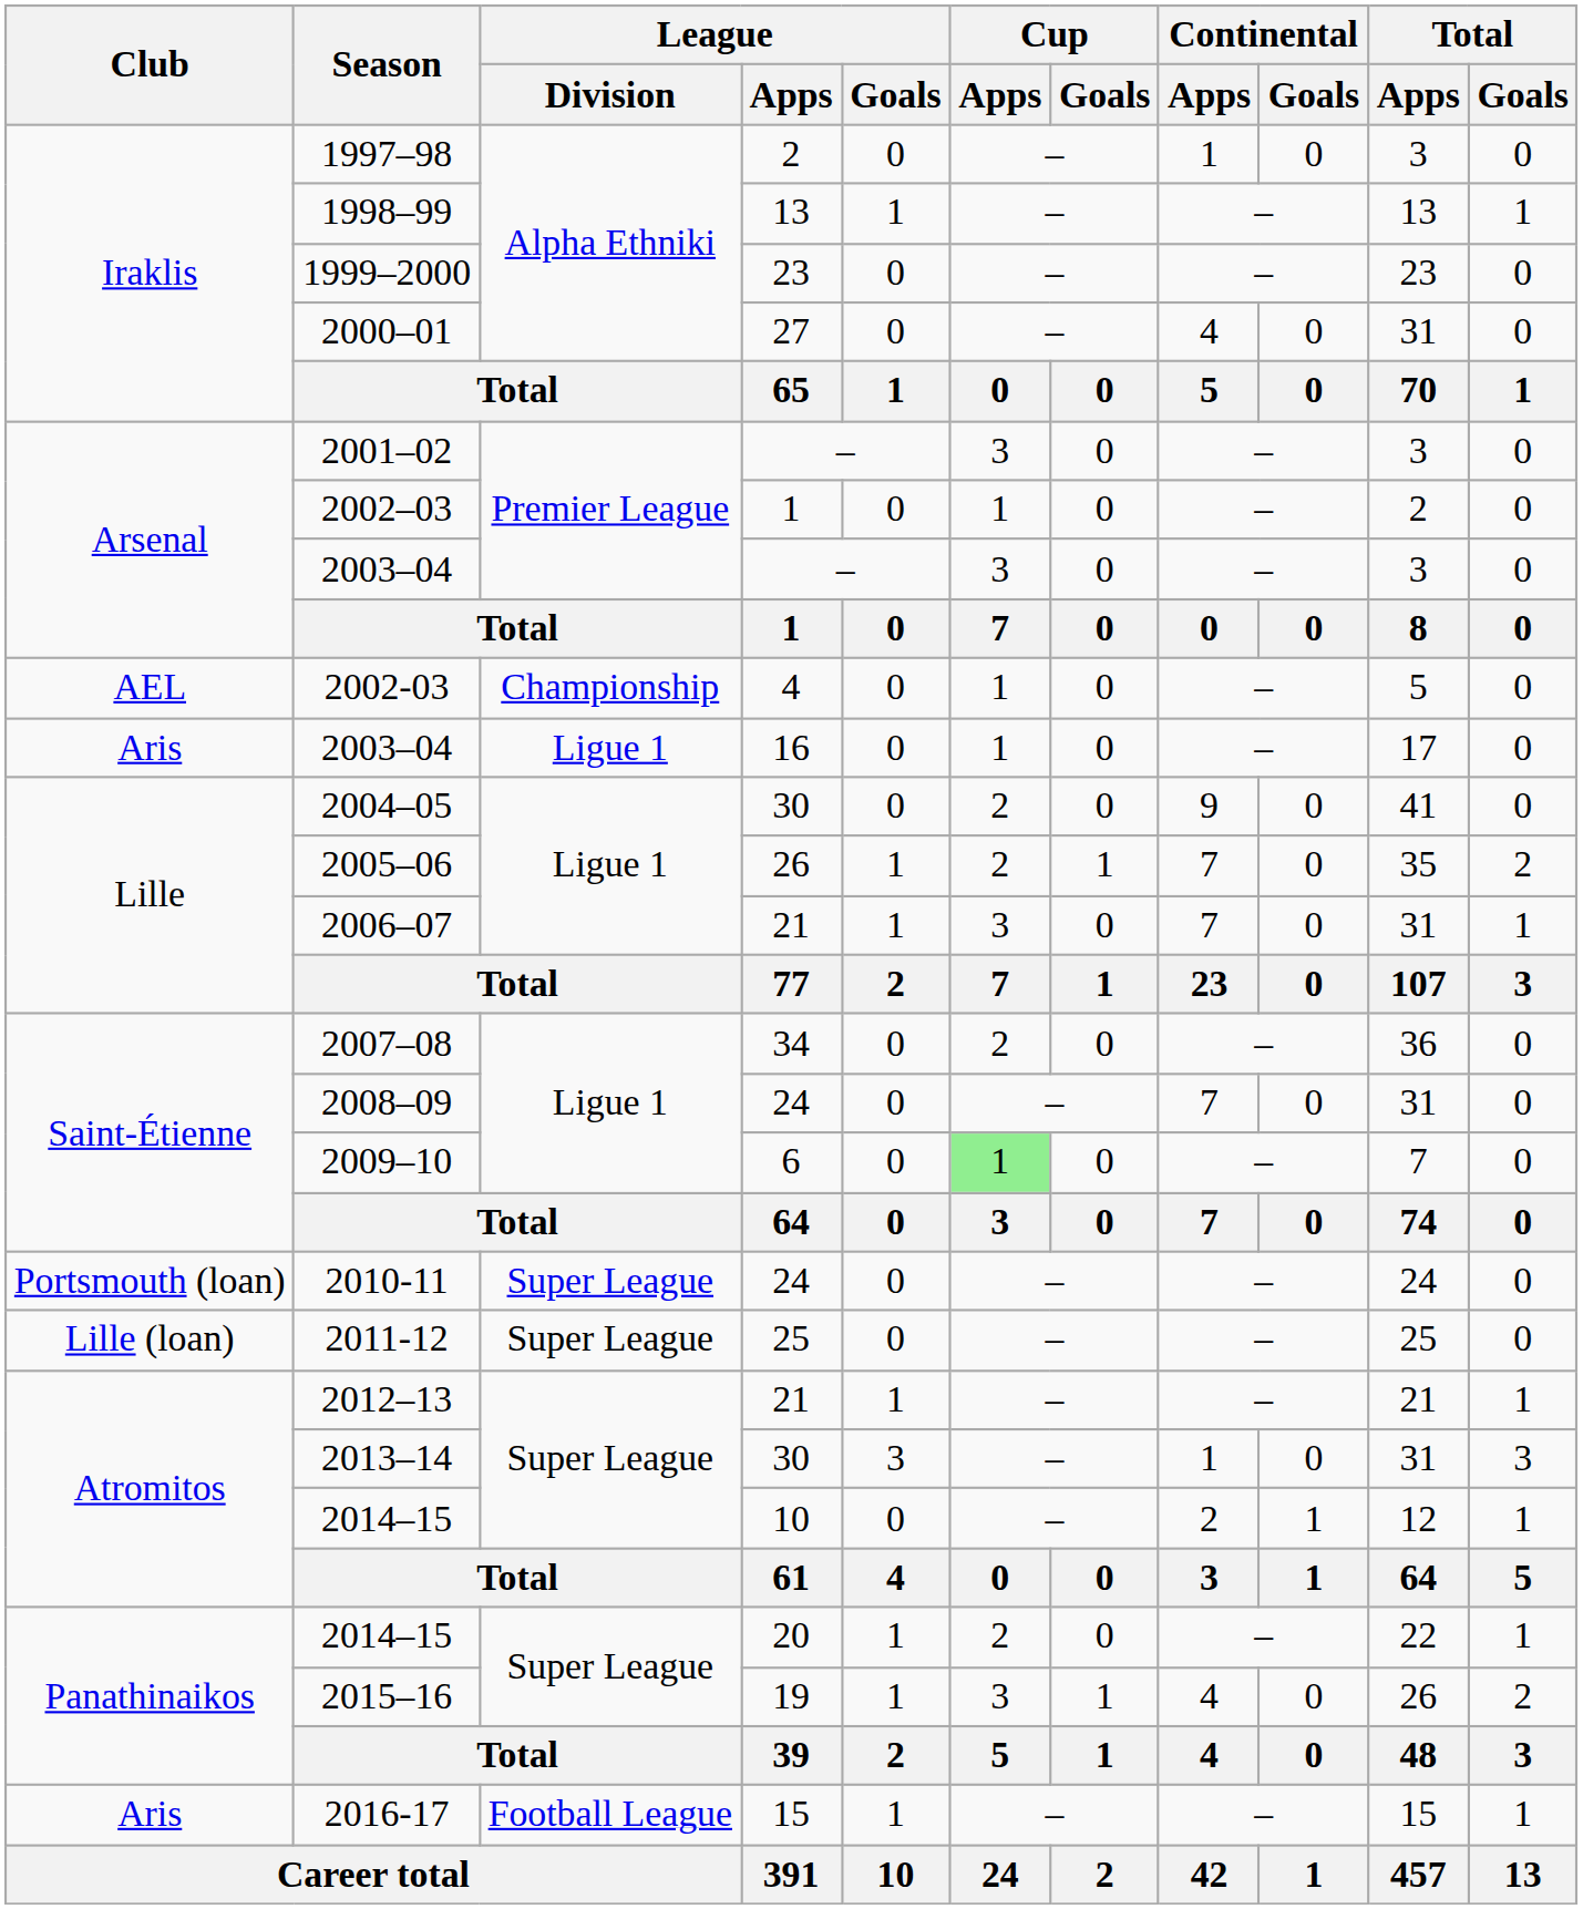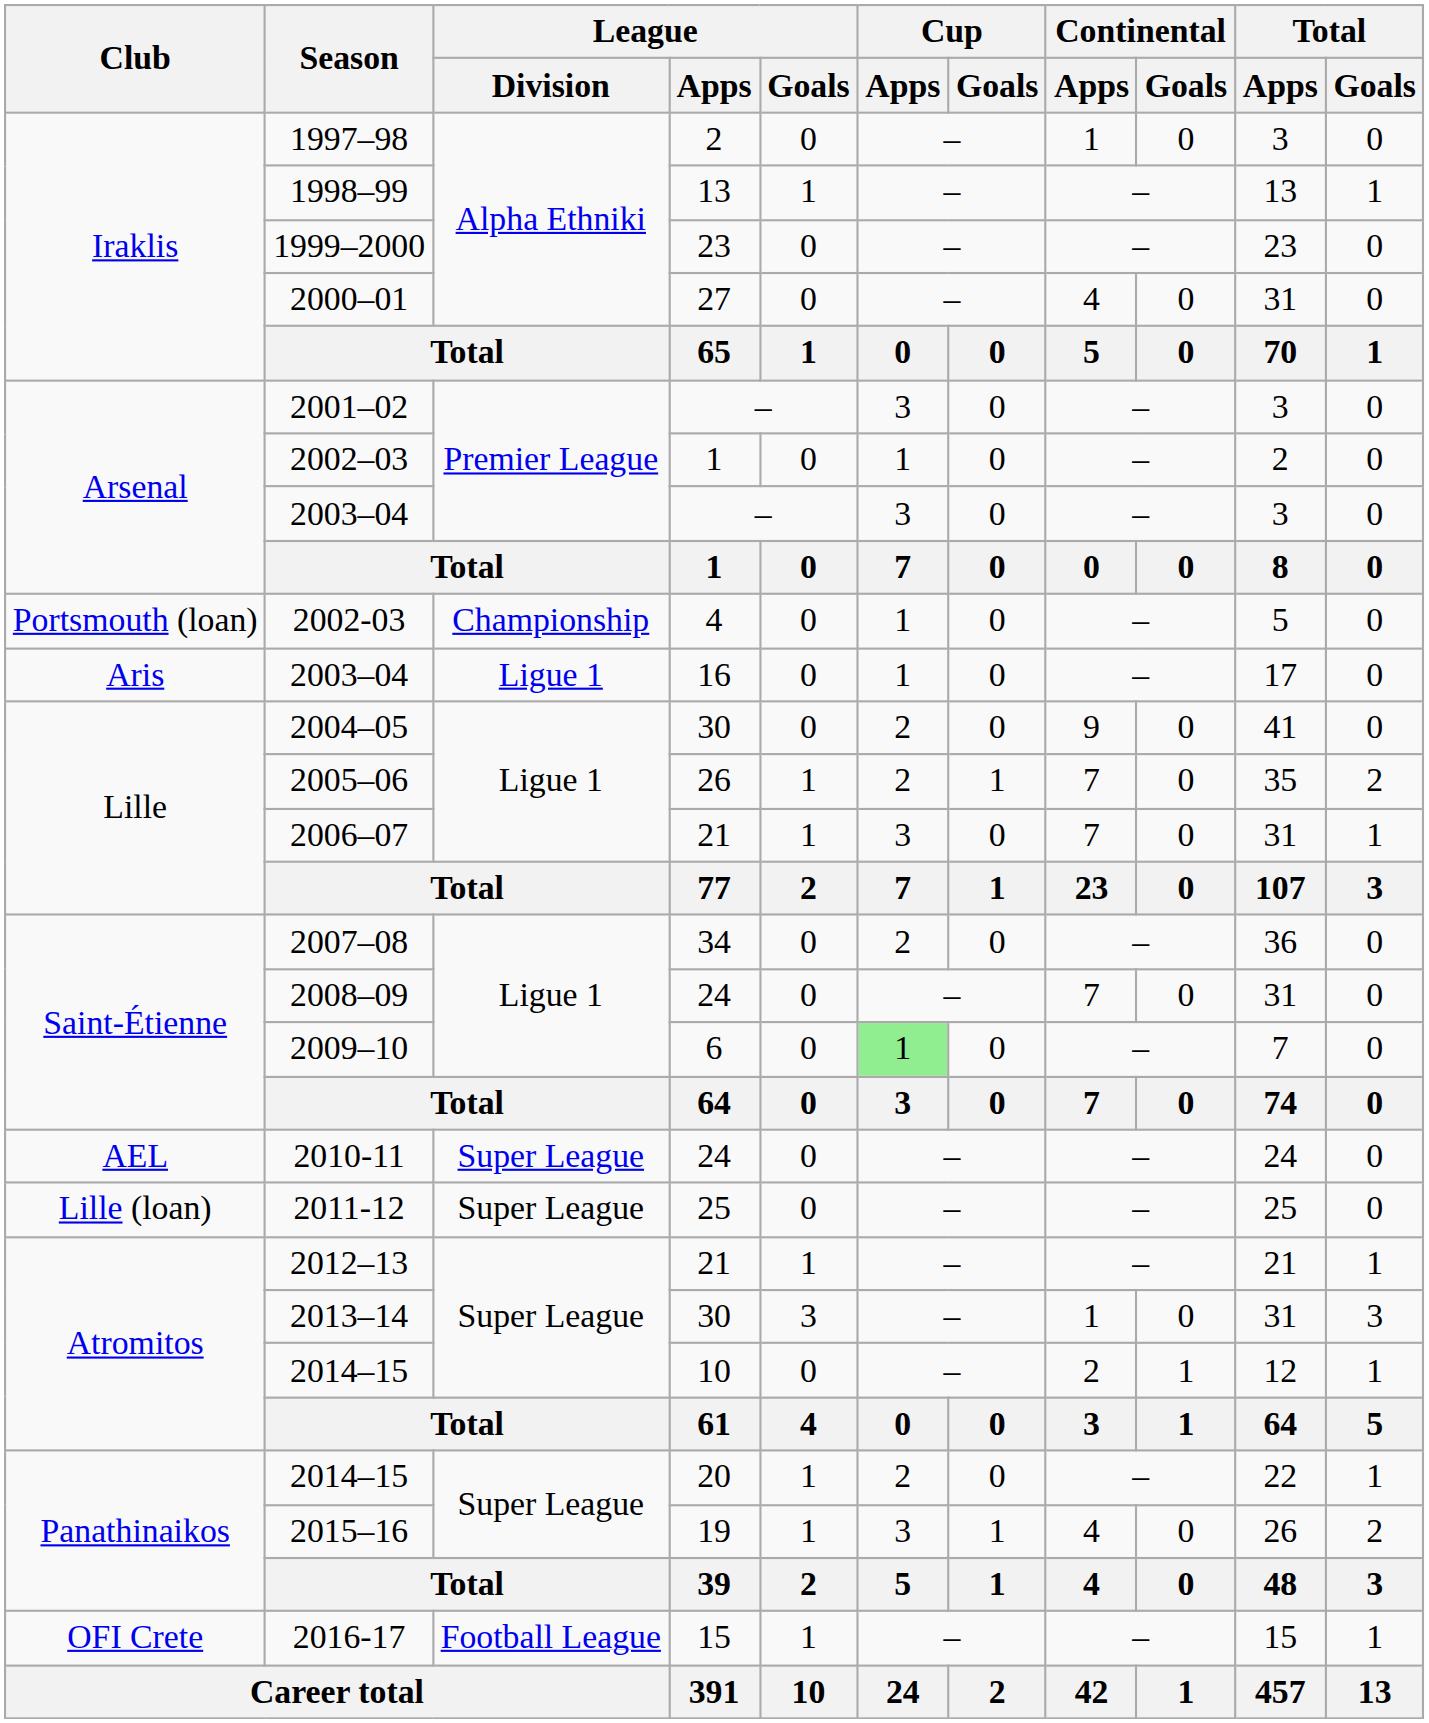2002-03 | Club: AEL -> Portsmouth (loan)
2010-11 | Club: Portsmouth (loan) -> AEL
2016-17 | Club: Aris -> OFI Crete
